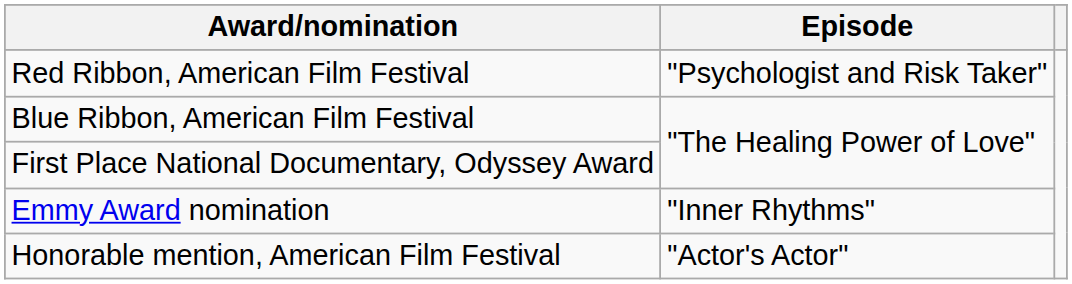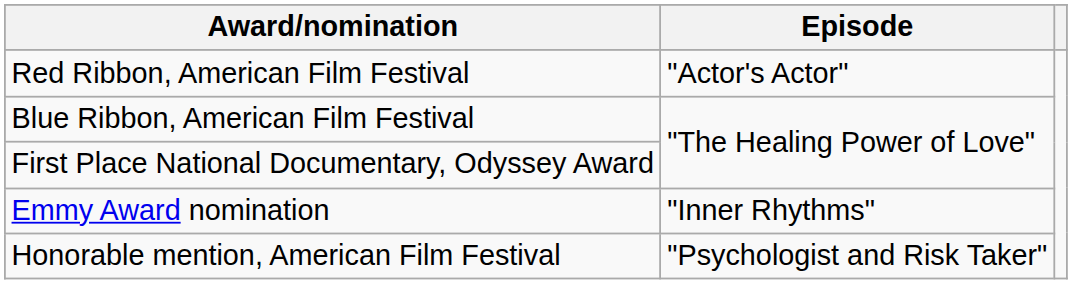Red Ribbon, American Film Festival | Episode: "Psychologist and Risk Taker" -> "Actor's Actor"
Honorable mention, American Film Festival | Episode: "Actor's Actor" -> "Psychologist and Risk Taker"
